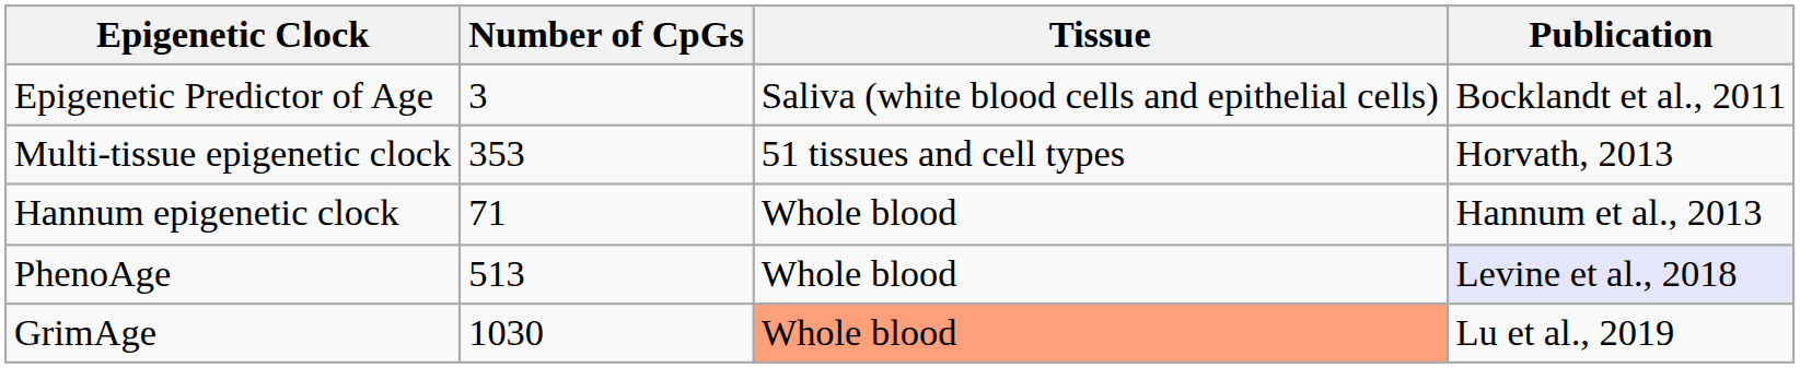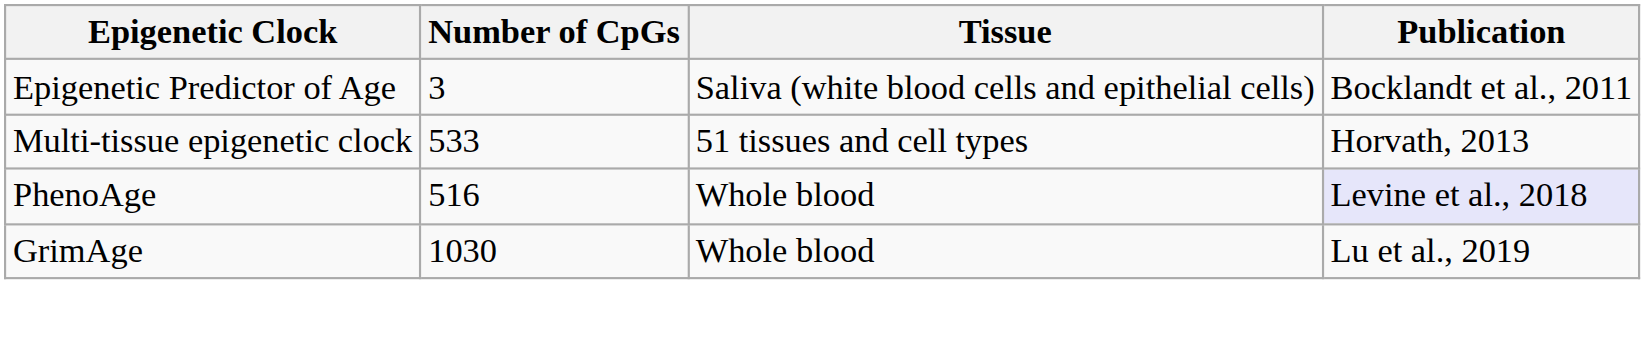Multi-tissue epigenetic clock | Number of CpGs: 353 -> 533
- row: Hannum epigenetic clock | 71 | Whole blood | Hannum et al., 2013
PhenoAge | Number of CpGs: 513 -> 516
GrimAge | Tissue: lightsalmon background -> no background
